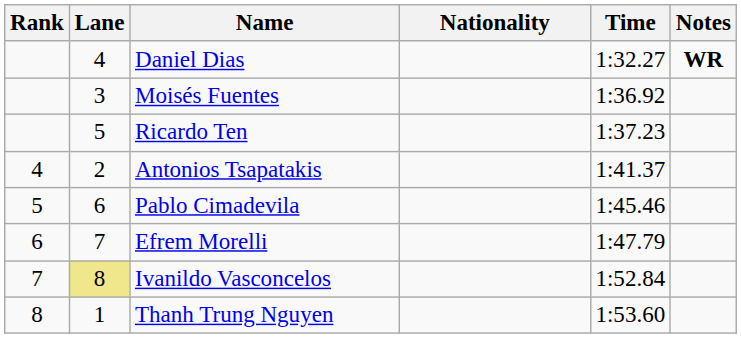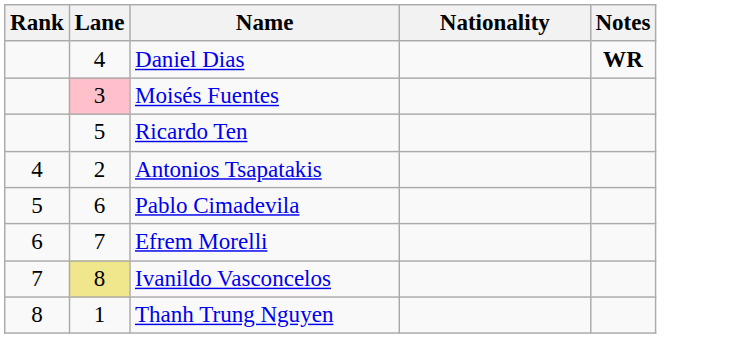- column: Time | 1:32.27 | 1:36.92 | 1:37.23 | 1:41.37 | 1:45.46 | 1:47.79 | 1:52.84 | 1:53.60
Moisés Fuentes | Lane: no background -> pink background
